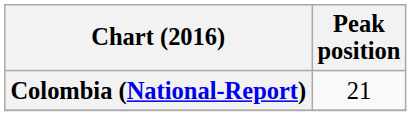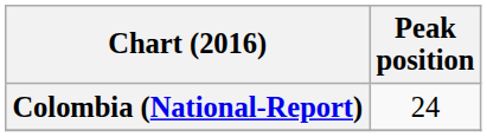Colombia (National-Report) | Peak position: 21 -> 24
